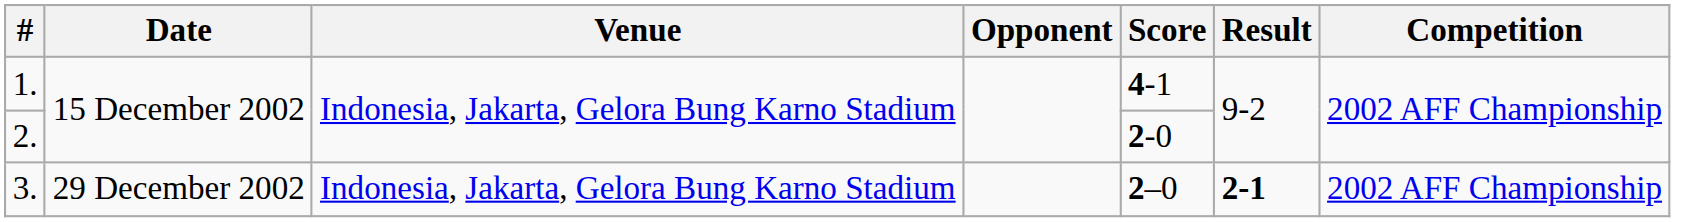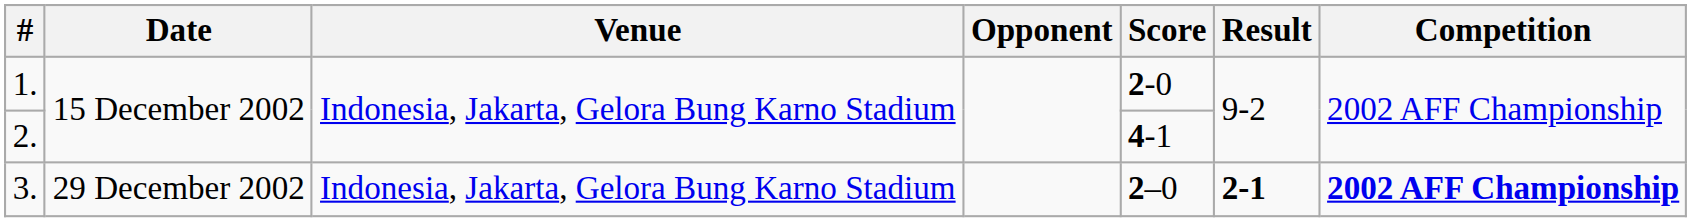1. | Score: 4-1 -> 2-0
2. | Score: 2-0 -> 4-1
3. | Competition: normal -> bold
